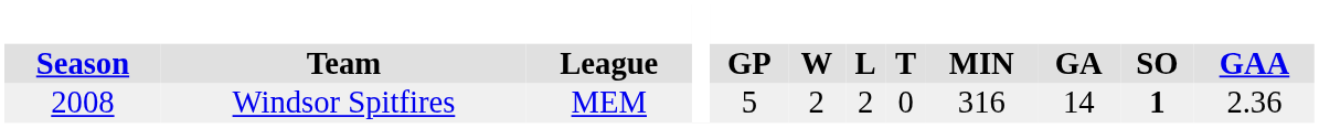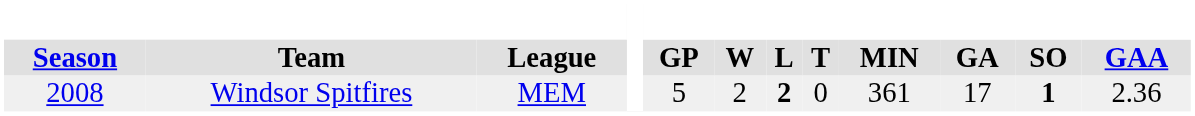Windsor Spitfires | L: normal -> bold
Windsor Spitfires | MIN: 316 -> 361
Windsor Spitfires | GA: 14 -> 17
